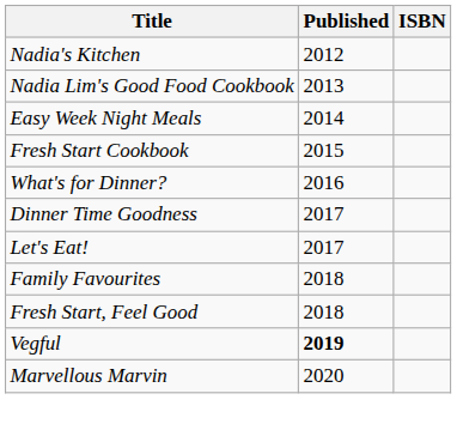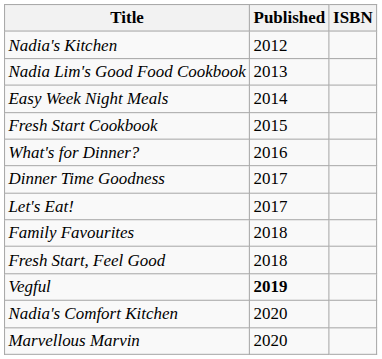+ row: Nadia's Comfort Kitchen | 2020
